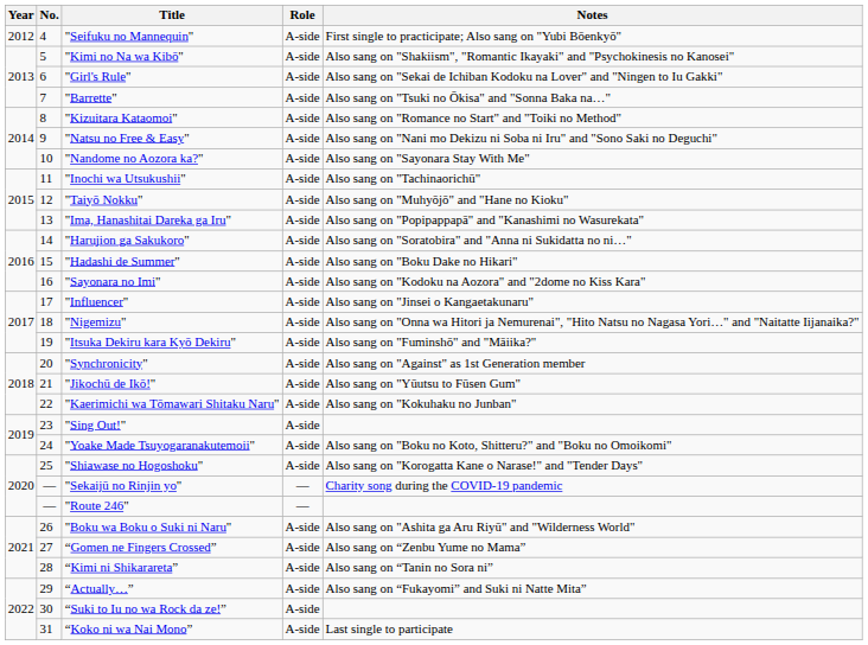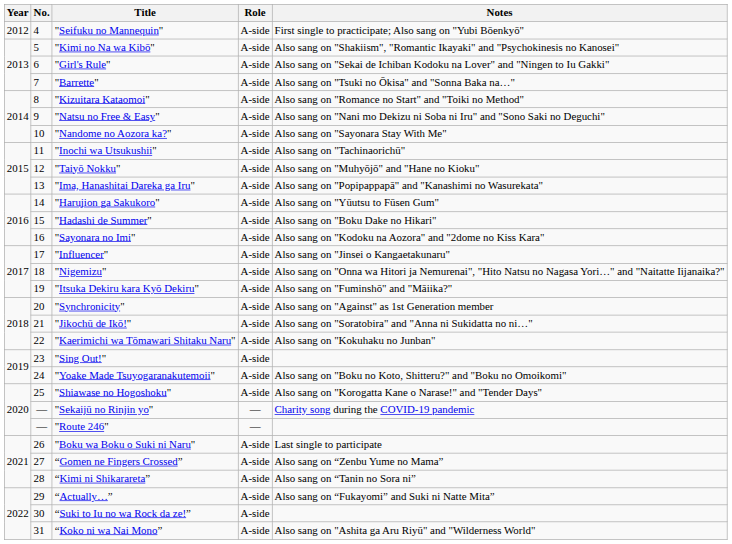"Harujion ga Sakukoro" | Notes: Also sang on "Soratobira" and "Anna ni Sukidatta no ni…" -> Also sang on "Yūutsu to Fūsen Gum"
"Jikochū de Ikō!" | Notes: Also sang on "Yūutsu to Fūsen Gum" -> Also sang on "Soratobira" and "Anna ni Sukidatta no ni…"
"Boku wa Boku o Suki ni Naru" | Notes: Also sang on "Ashita ga Aru Riyū" and "Wilderness World" -> Last single to participate
“Koko ni wa Nai Mono” | Notes: Last single to participate -> Also sang on "Ashita ga Aru Riyū" and "Wilderness World"
